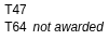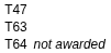+ row: T63
